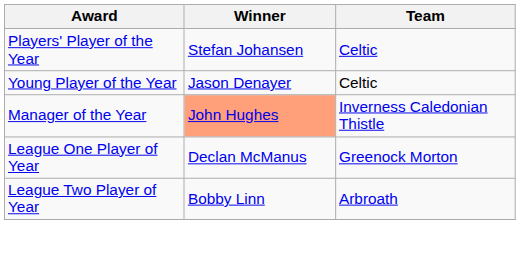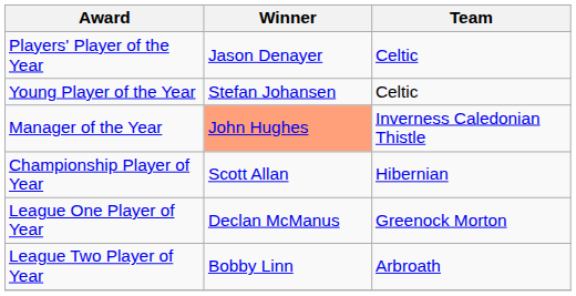Players' Player of the Year | Winner: Stefan Johansen -> Jason Denayer
Young Player of the Year | Winner: Jason Denayer -> Stefan Johansen
+ row: Championship Player of Year | Scott Allan | Hibernian
